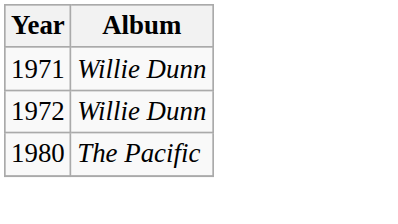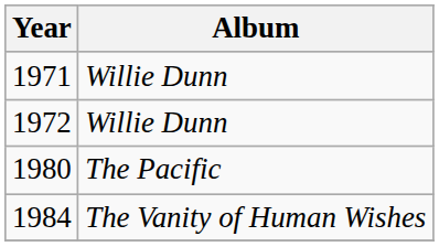+ row: 1984 | The Vanity of Human Wishes
